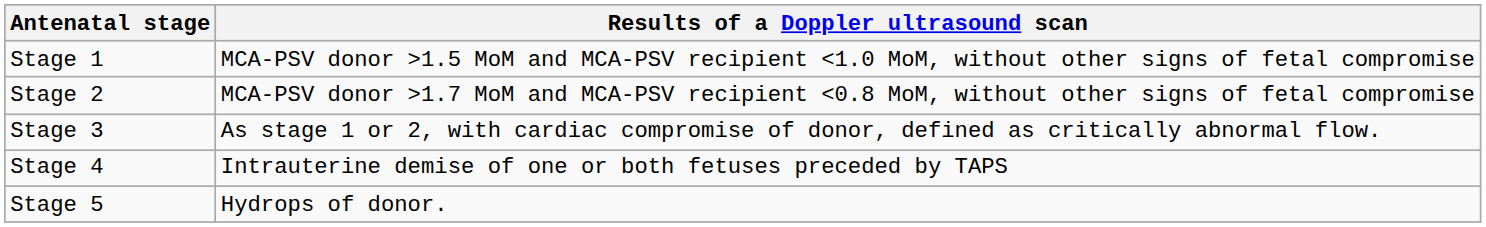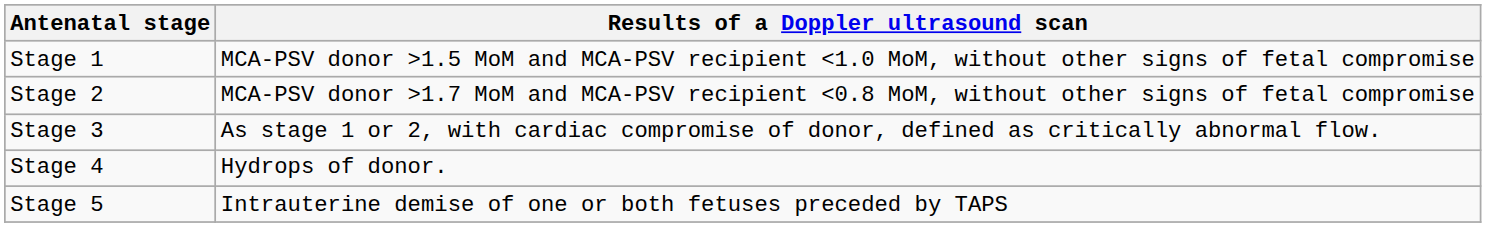Stage 4 | Results of a Doppler ultrasound scan: Intrauterine demise of one or both fetuses preceded by TAPS -> Hydrops of donor.
Stage 5 | Results of a Doppler ultrasound scan: Hydrops of donor. -> Intrauterine demise of one or both fetuses preceded by TAPS
